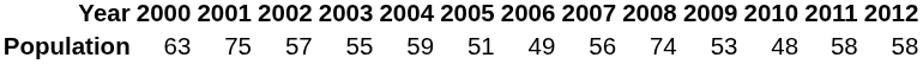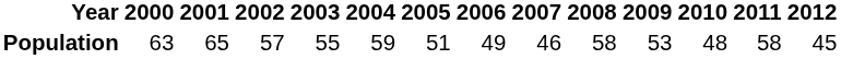Population | 2001: 75 -> 65
Population | 2007: 56 -> 46
Population | 2008: 74 -> 58
Population | 2012: 58 -> 45
